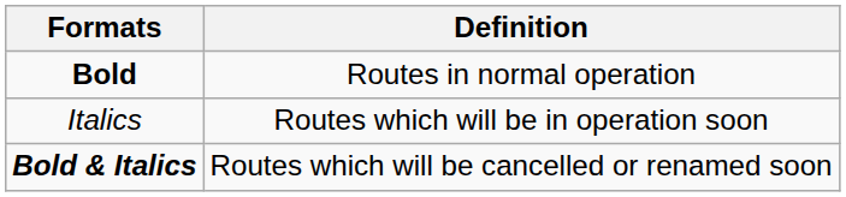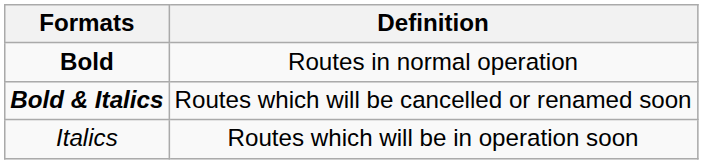rows swapped: Bold & Italics <-> Italics
